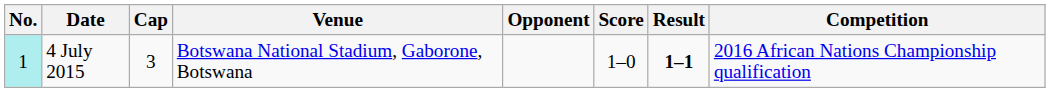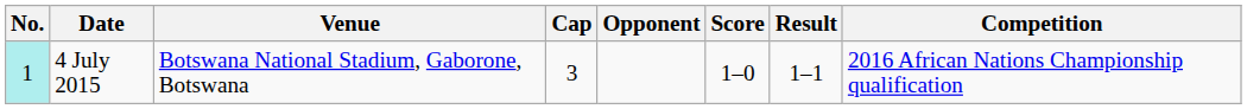columns swapped: Venue <-> Cap
4 July 2015 | Result: bold -> normal
